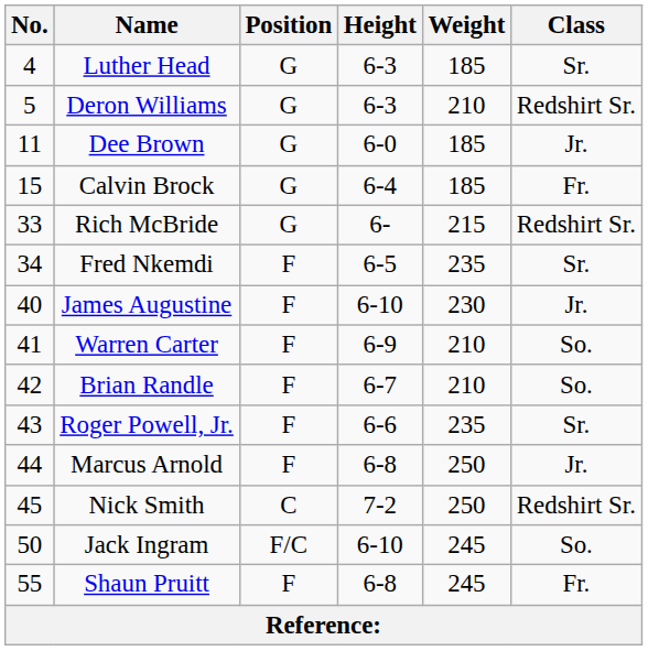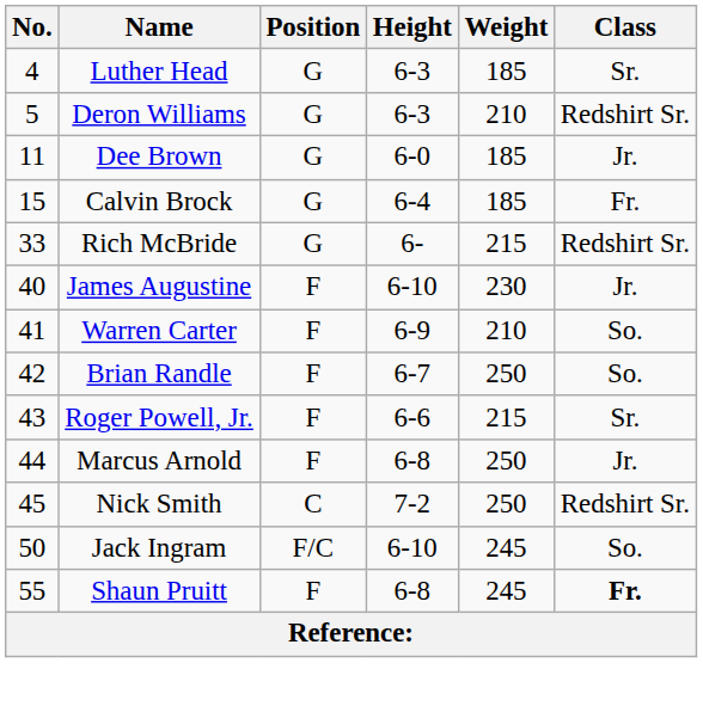- row: 34 | Fred Nkemdi | F | 6-5 | 235 | Sr.
Brian Randle | Weight: 210 -> 250
Roger Powell, Jr. | Weight: 235 -> 215
Shaun Pruitt | Class: normal -> bold
